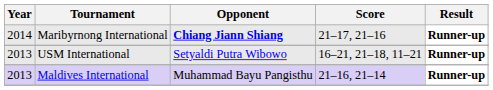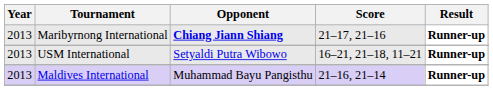Maribyrnong International | Year: 2014 -> 2013
